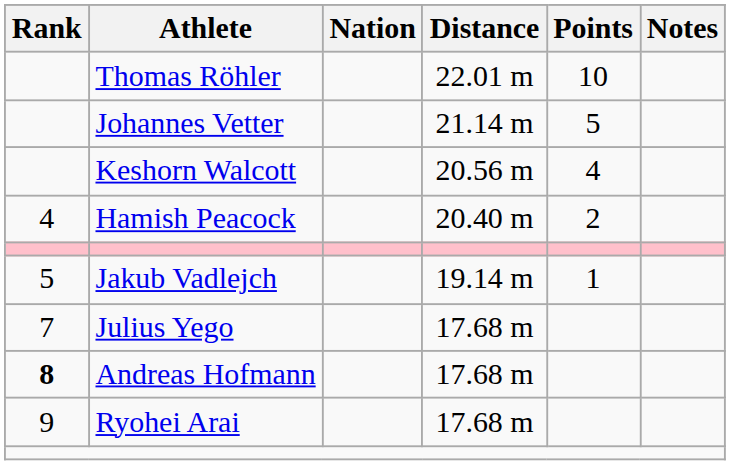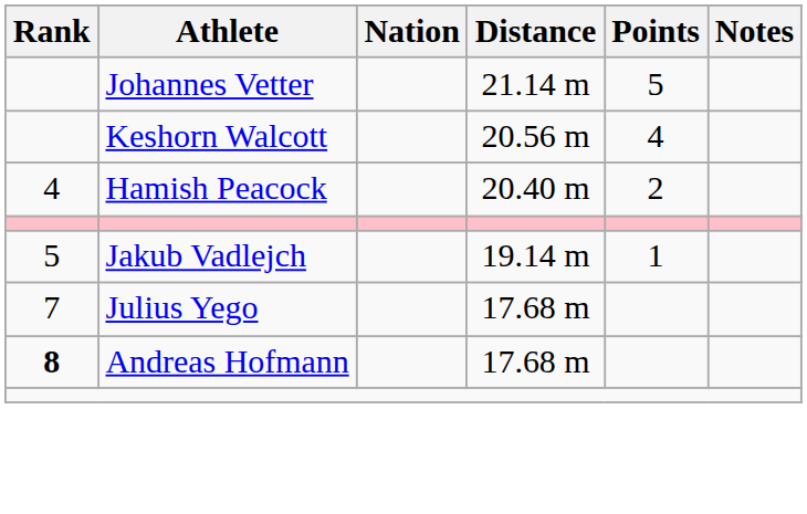- row: Thomas Röhler | 22.01 m | 10
- row: 9 | Ryohei Arai | 17.68 m
